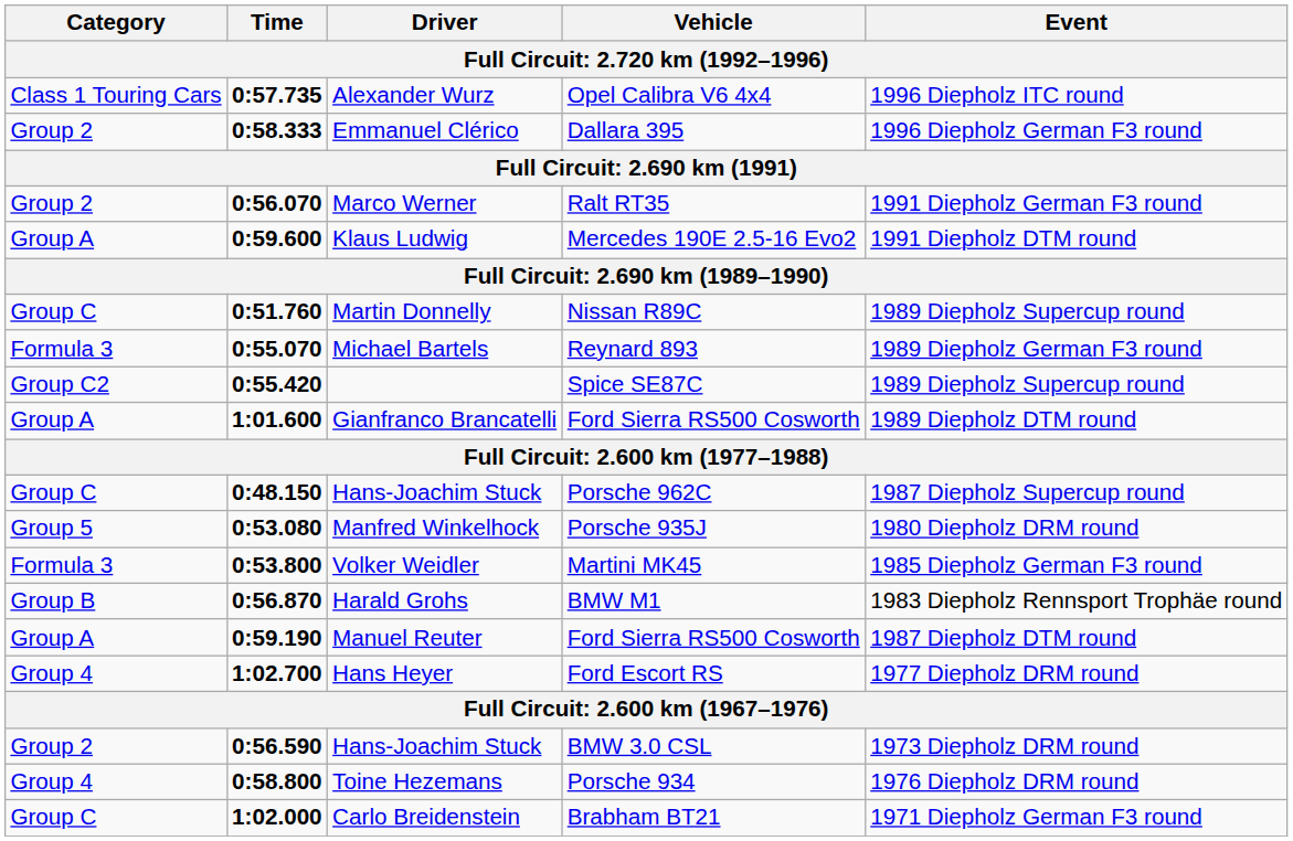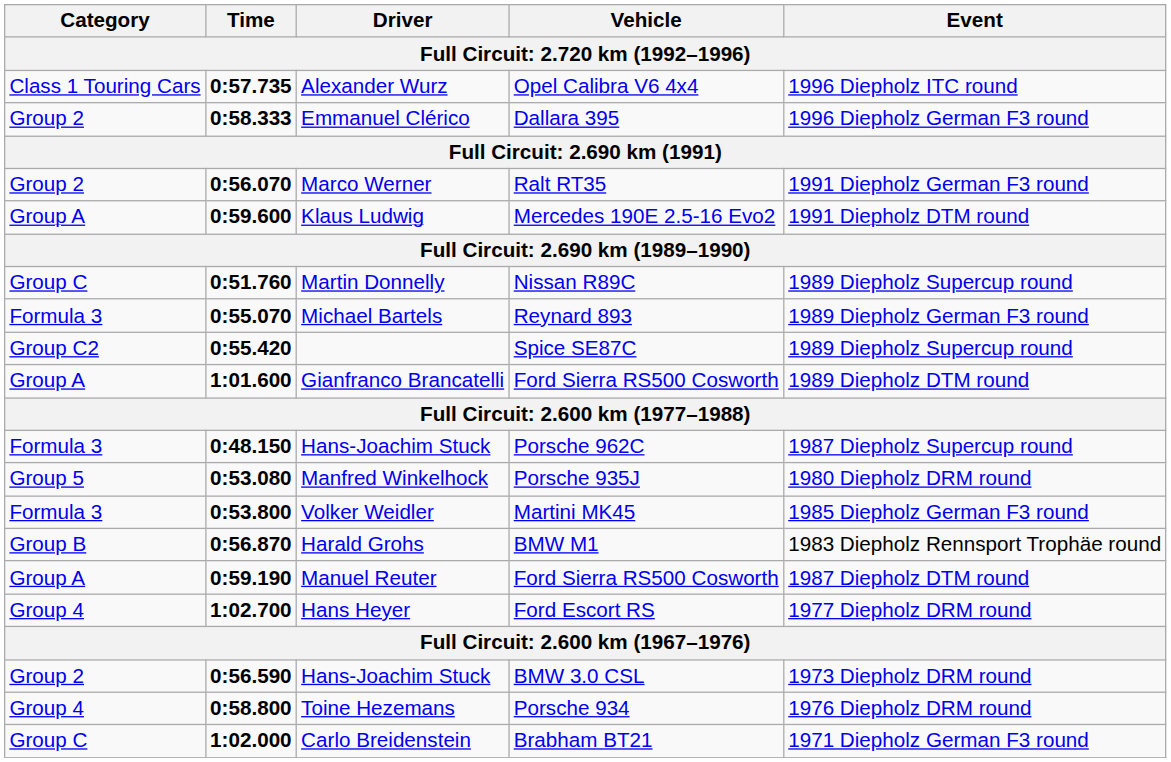Hans-Joachim Stuck / Porsche 962C | Category: Group C -> Formula 3
